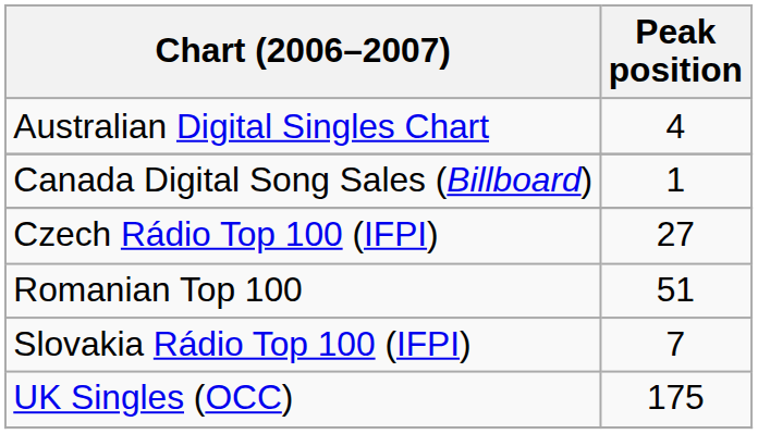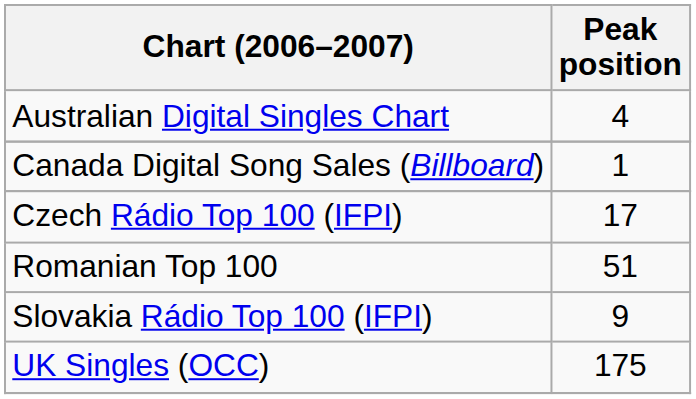Czech Rádio Top 100 (IFPI) | Peak position: 27 -> 17
Slovakia Rádio Top 100 (IFPI) | Peak position: 7 -> 9
